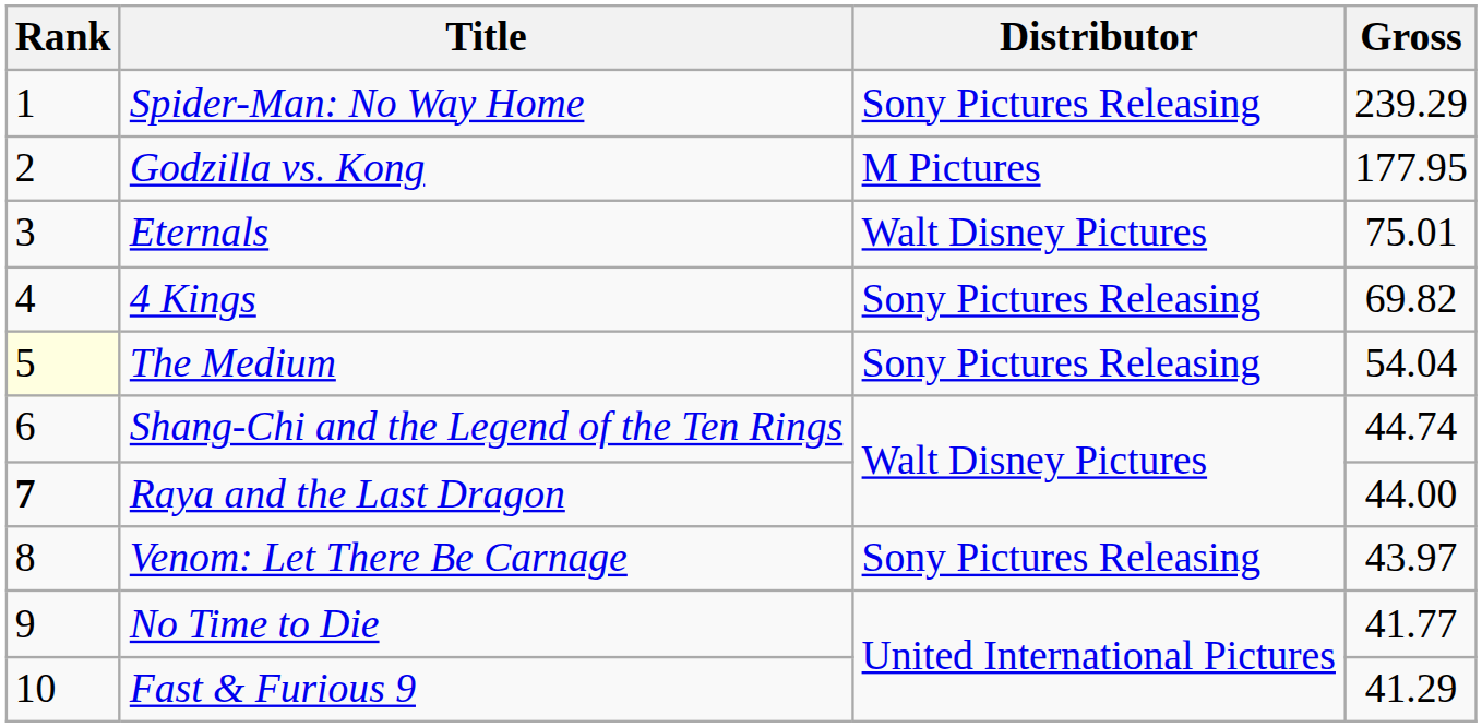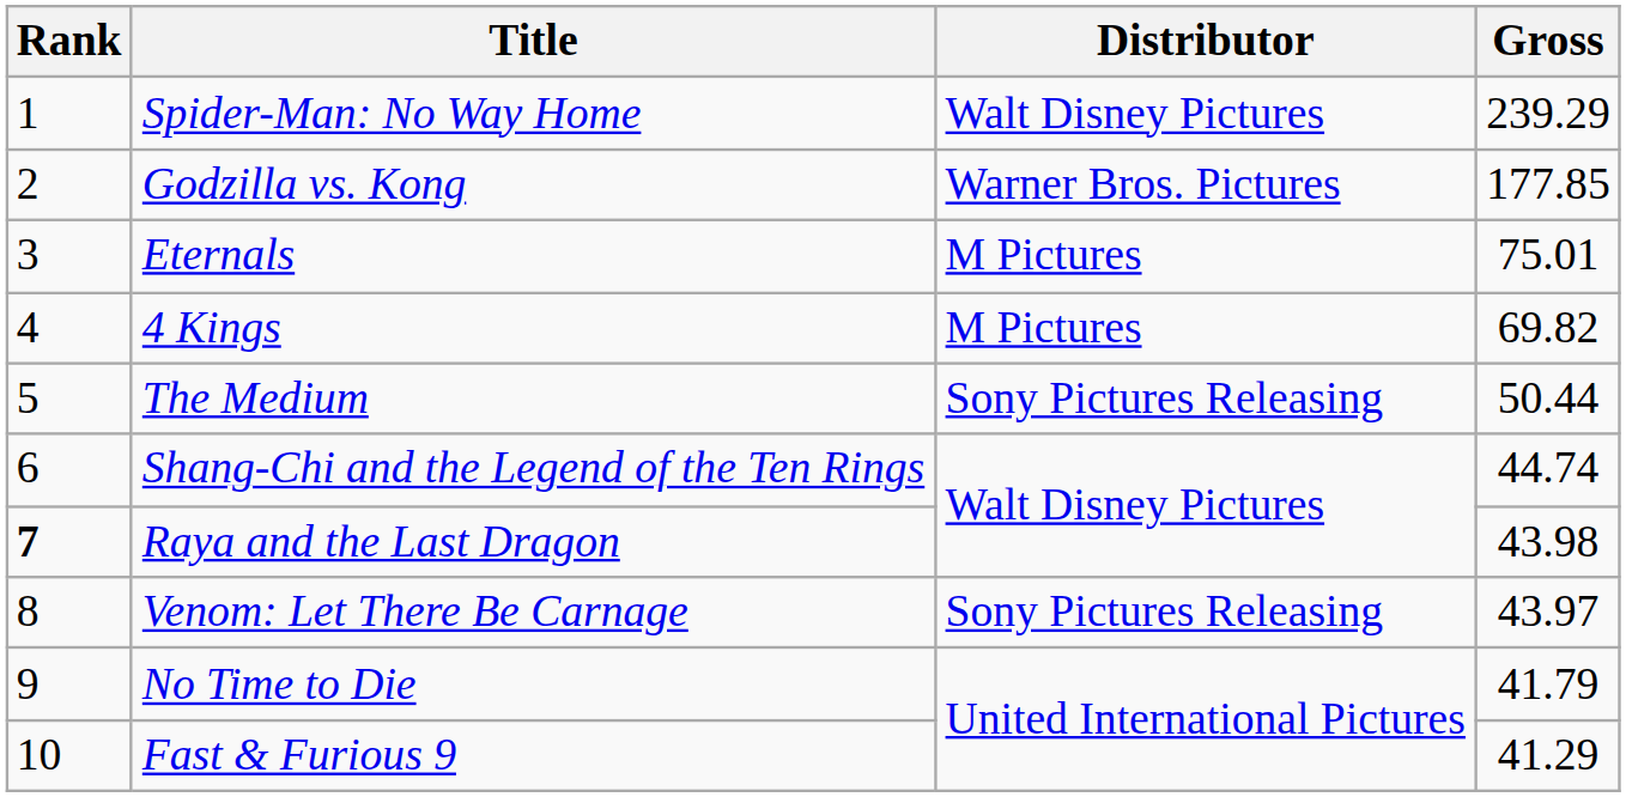Spider-Man: No Way Home | Distributor: Sony Pictures Releasing -> Walt Disney Pictures
Godzilla vs. Kong | Distributor: M Pictures -> Warner Bros. Pictures
Godzilla vs. Kong | Gross: 177.95 -> 177.85
Eternals | Distributor: Walt Disney Pictures -> M Pictures
4 Kings | Distributor: Sony Pictures Releasing -> M Pictures
The Medium | Rank: lightyellow background -> no background
The Medium | Gross: 54.04 -> 50.44
Raya and the Last Dragon | Gross: 44.00 -> 43.98
No Time to Die | Gross: 41.77 -> 41.79
